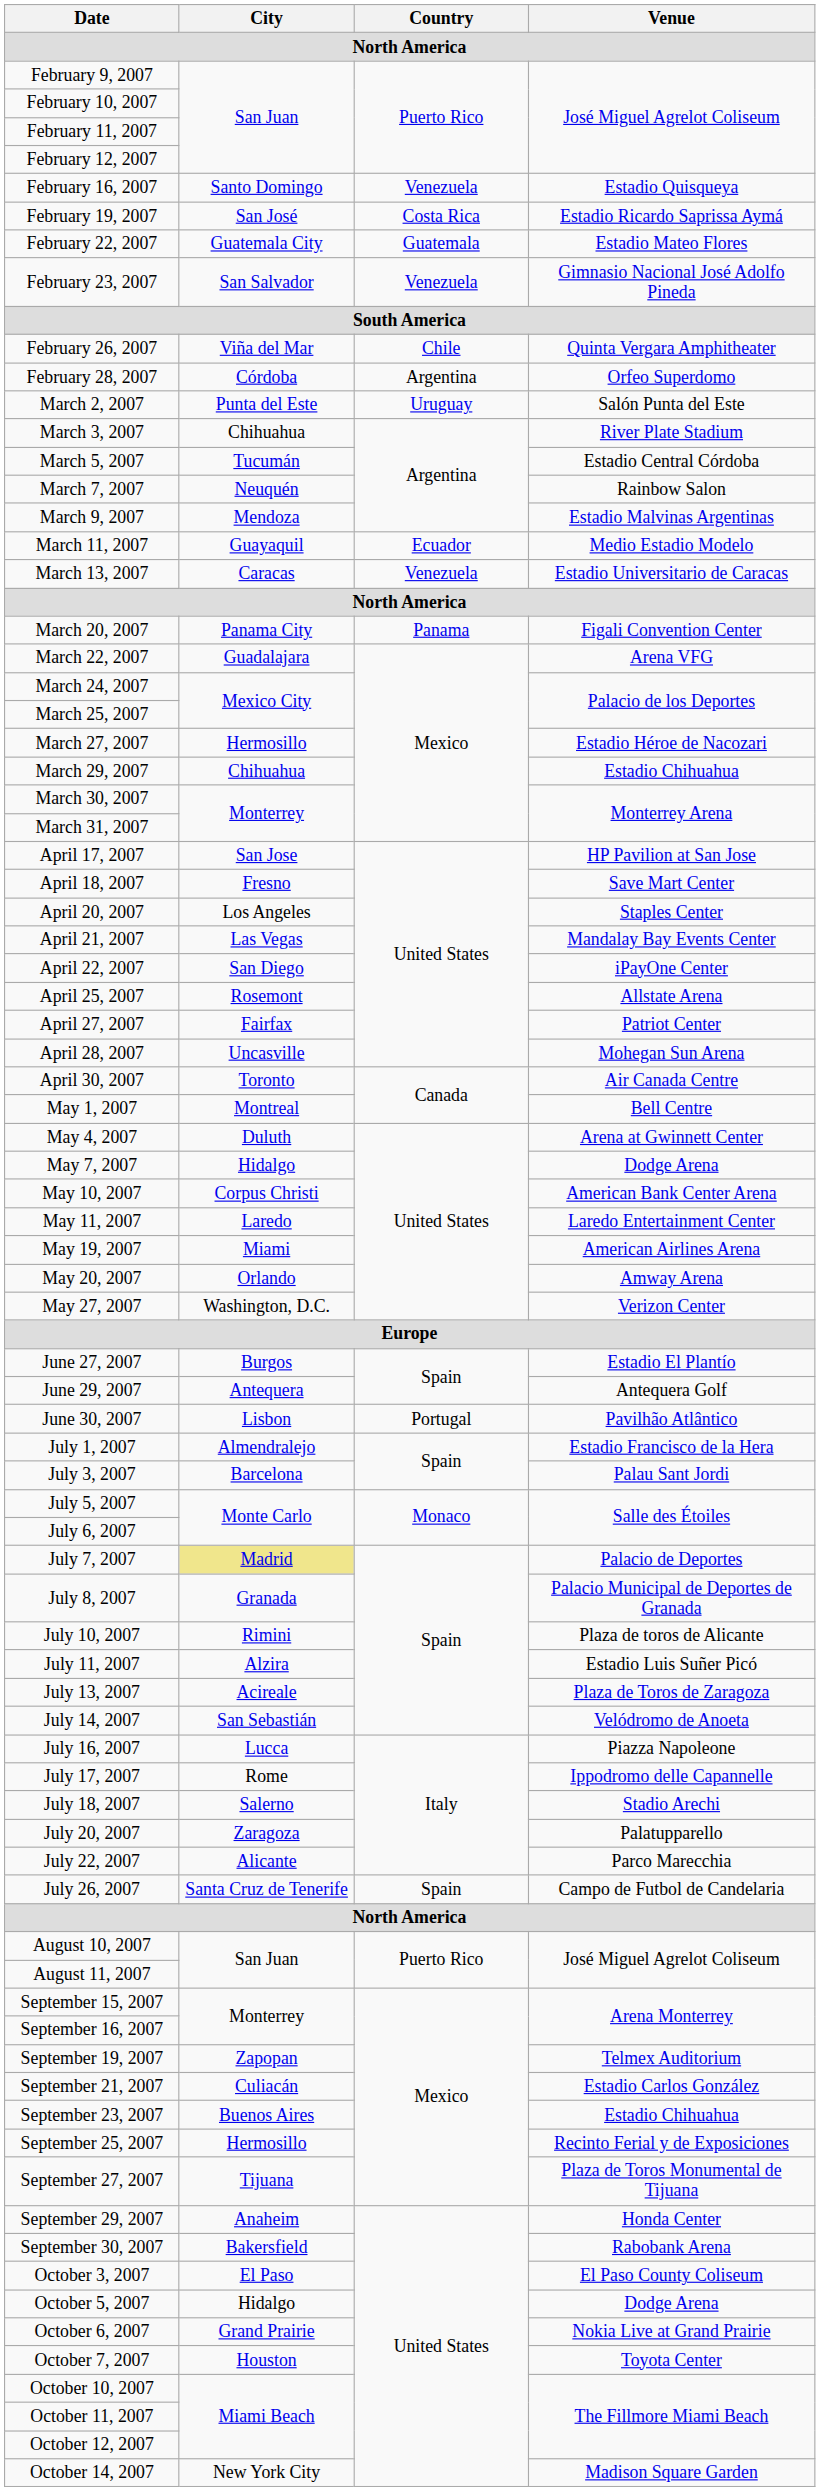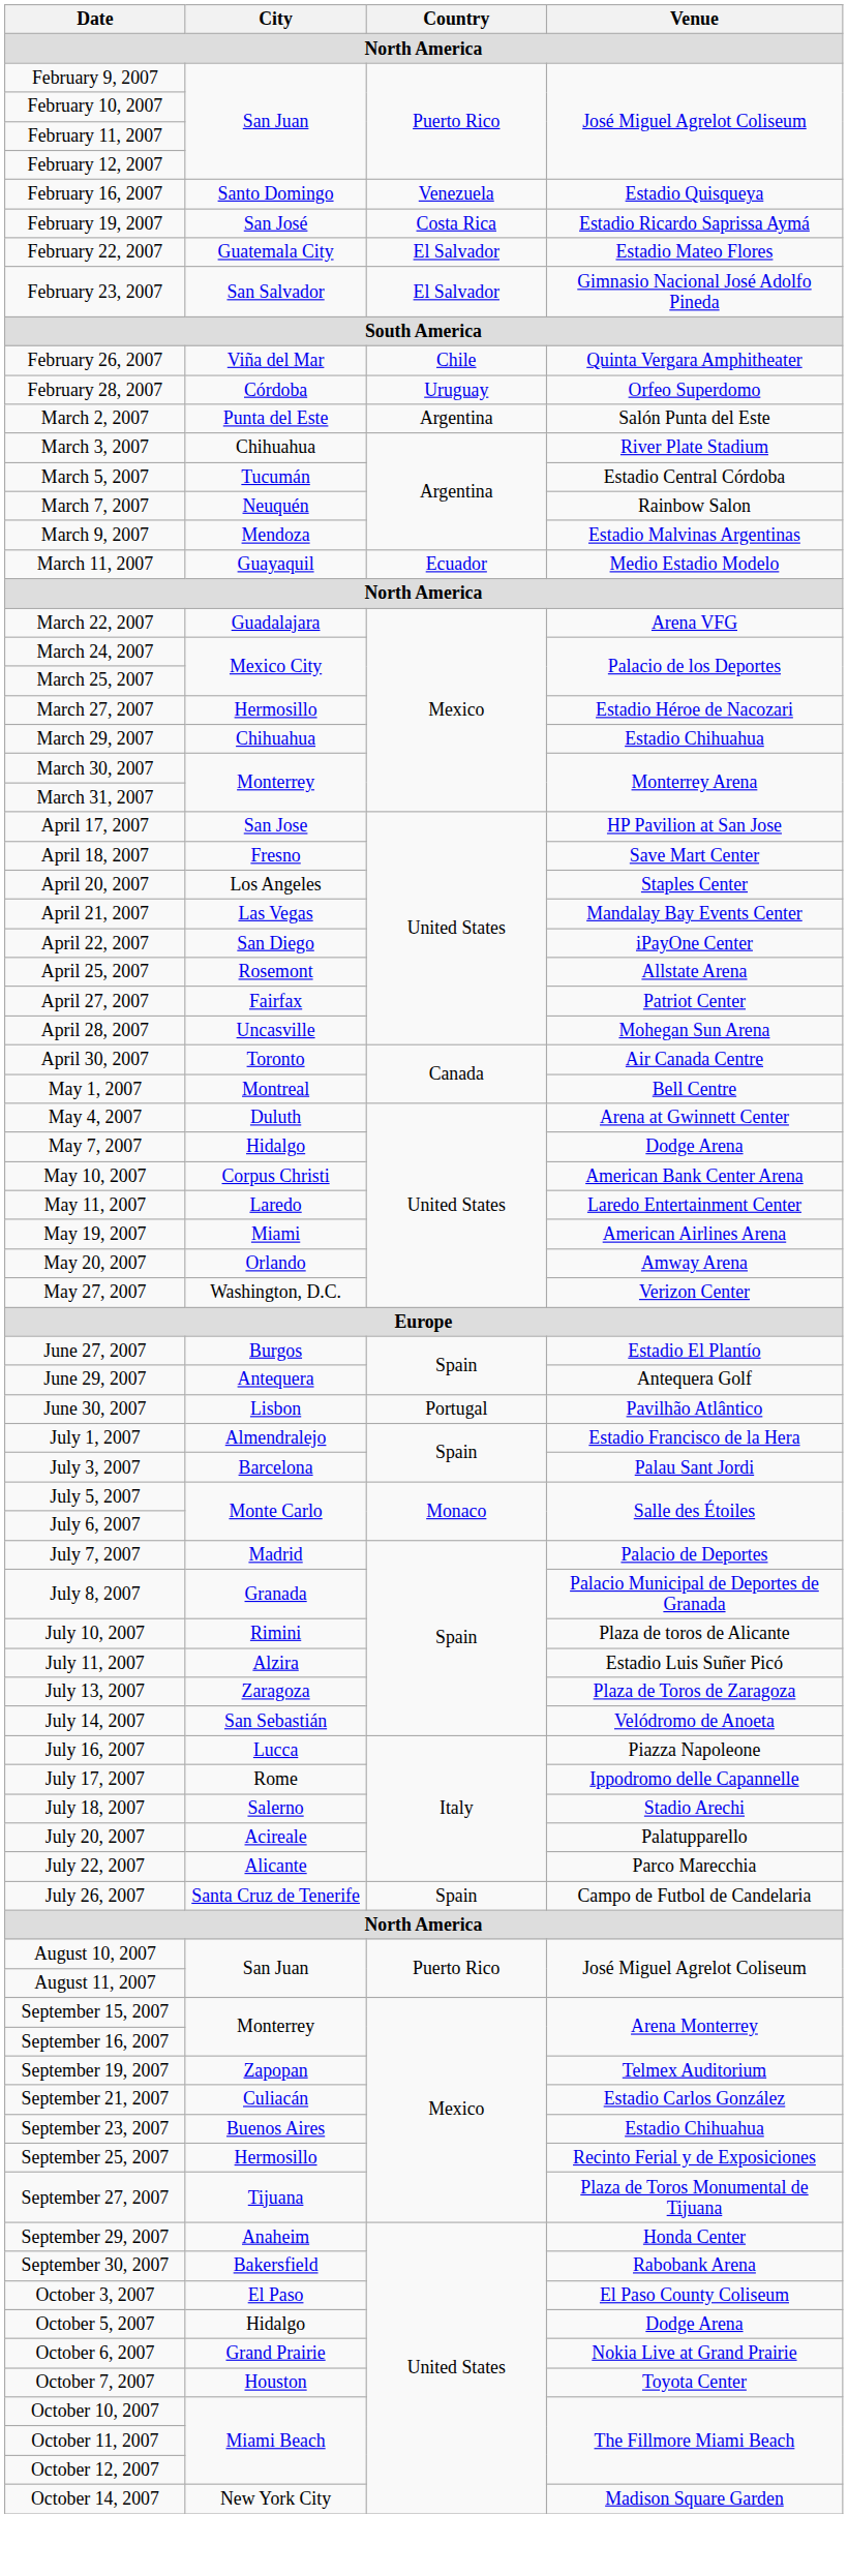February 22, 2007 | Country: Guatemala -> El Salvador
February 23, 2007 | Country: Venezuela -> El Salvador
February 28, 2007 | Country: Argentina -> Uruguay
March 2, 2007 | Country: Uruguay -> Argentina
- row: March 13, 2007 | Caracas | Venezuela | Estadio Universitario de Caracas
- row: March 20, 2007 | Panama City | Panama | Figali Convention Center
July 7, 2007 | City: khaki background -> no background
July 13, 2007 | City: Acireale -> Zaragoza
July 20, 2007 | City: Zaragoza -> Acireale
